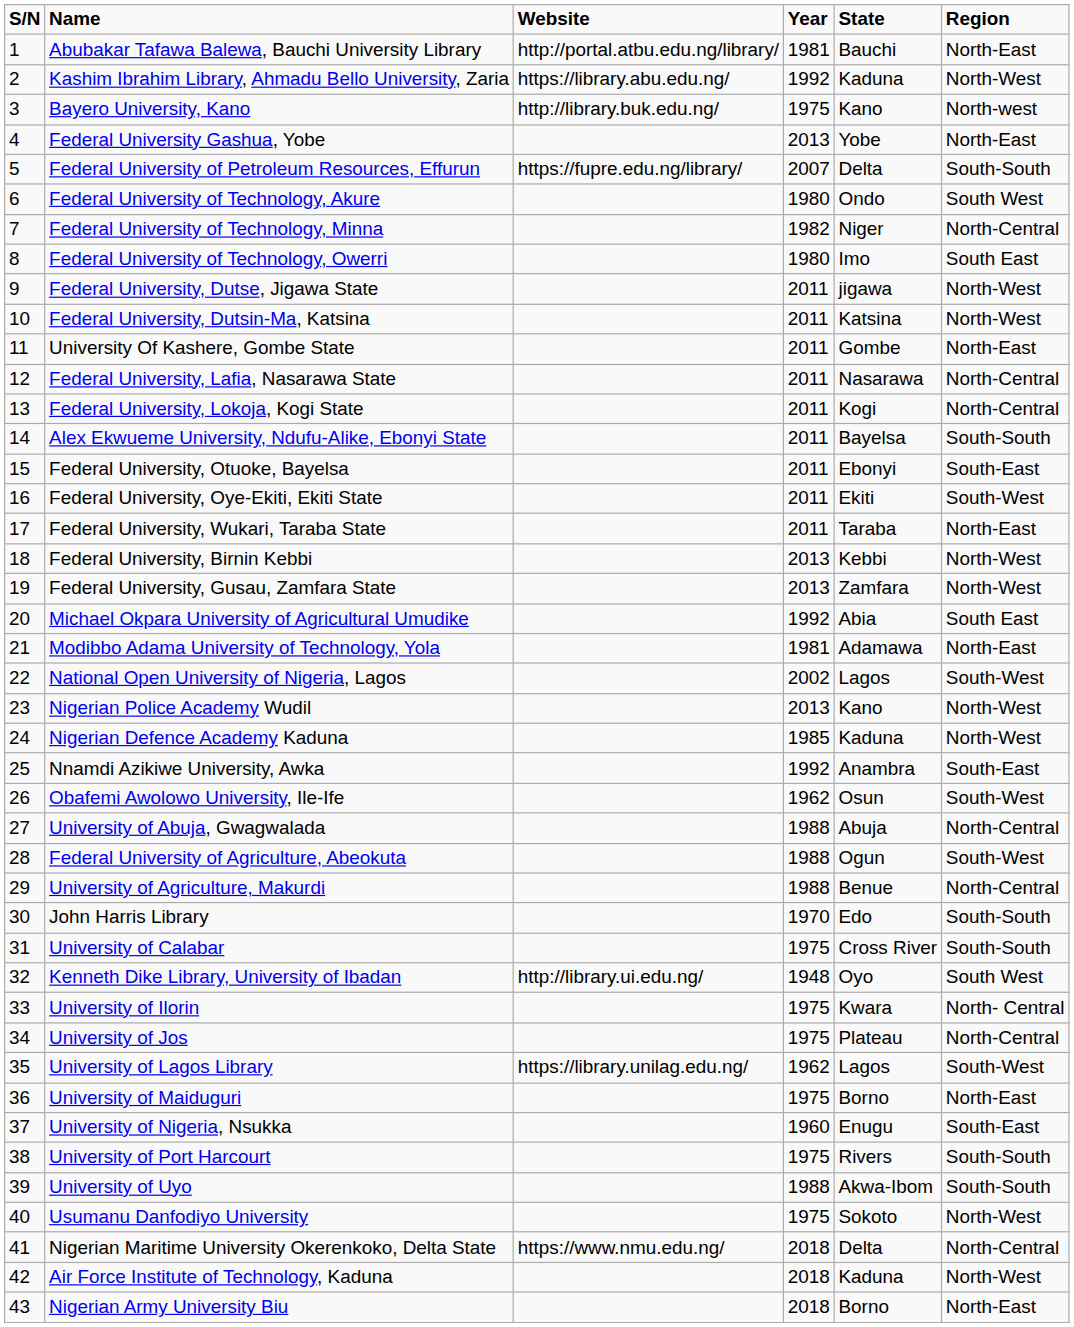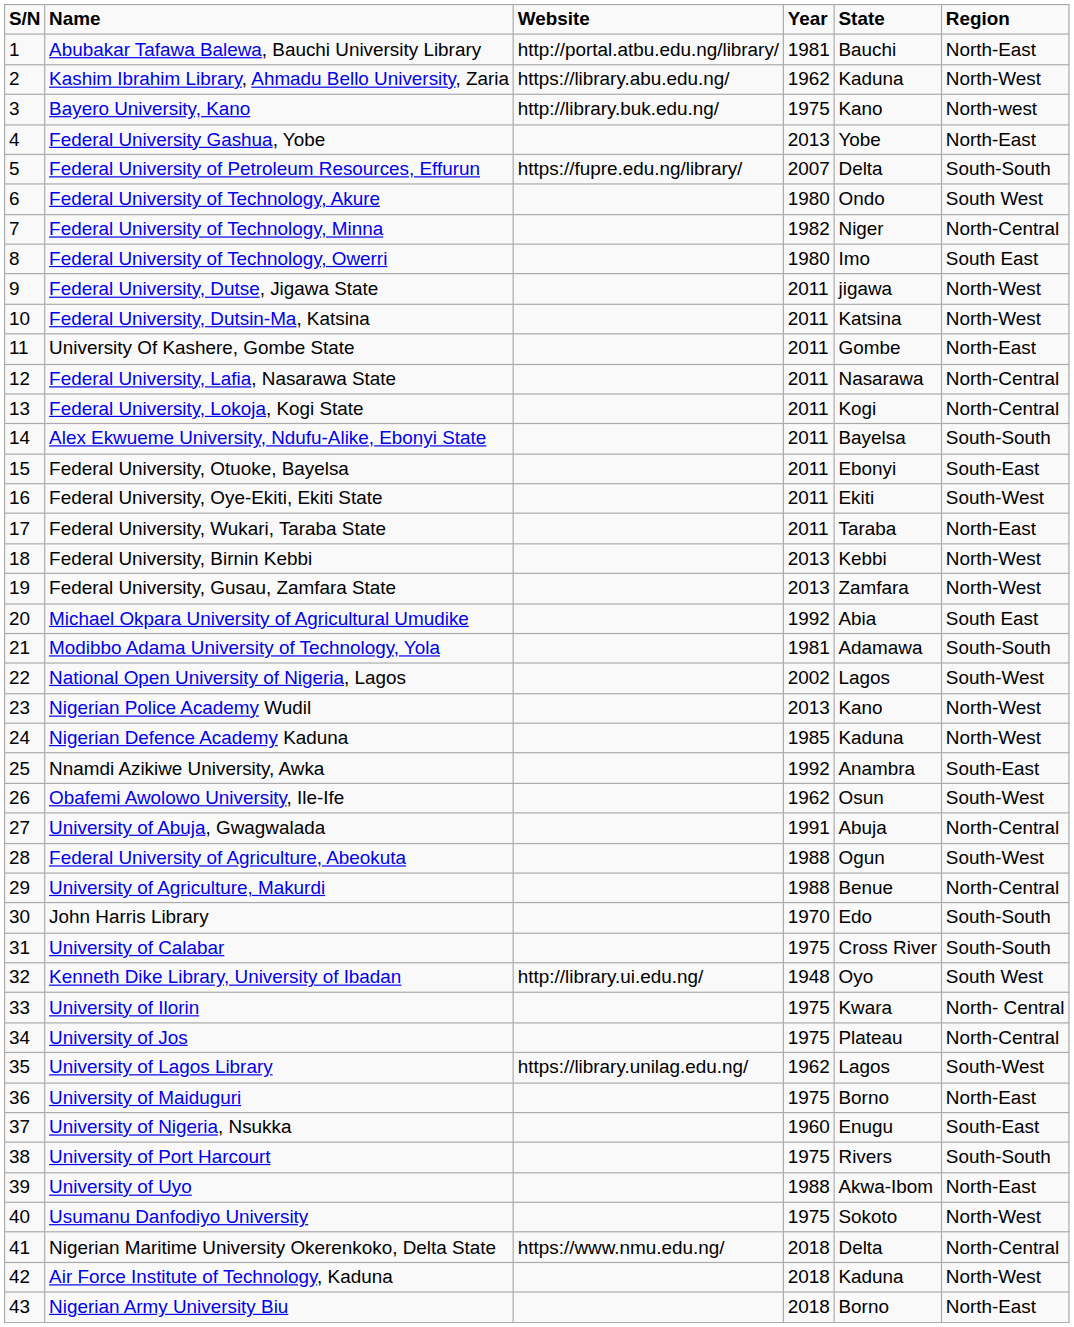Kashim Ibrahim Library, Ahmadu Bello University, Zaria | Year: 1992 -> 1962
Modibbo Adama University of Technology, Yola | Region: North-East -> South-South
University of Abuja, Gwagwalada | Year: 1988 -> 1991
University of Uyo | Region: South-South -> North-East
